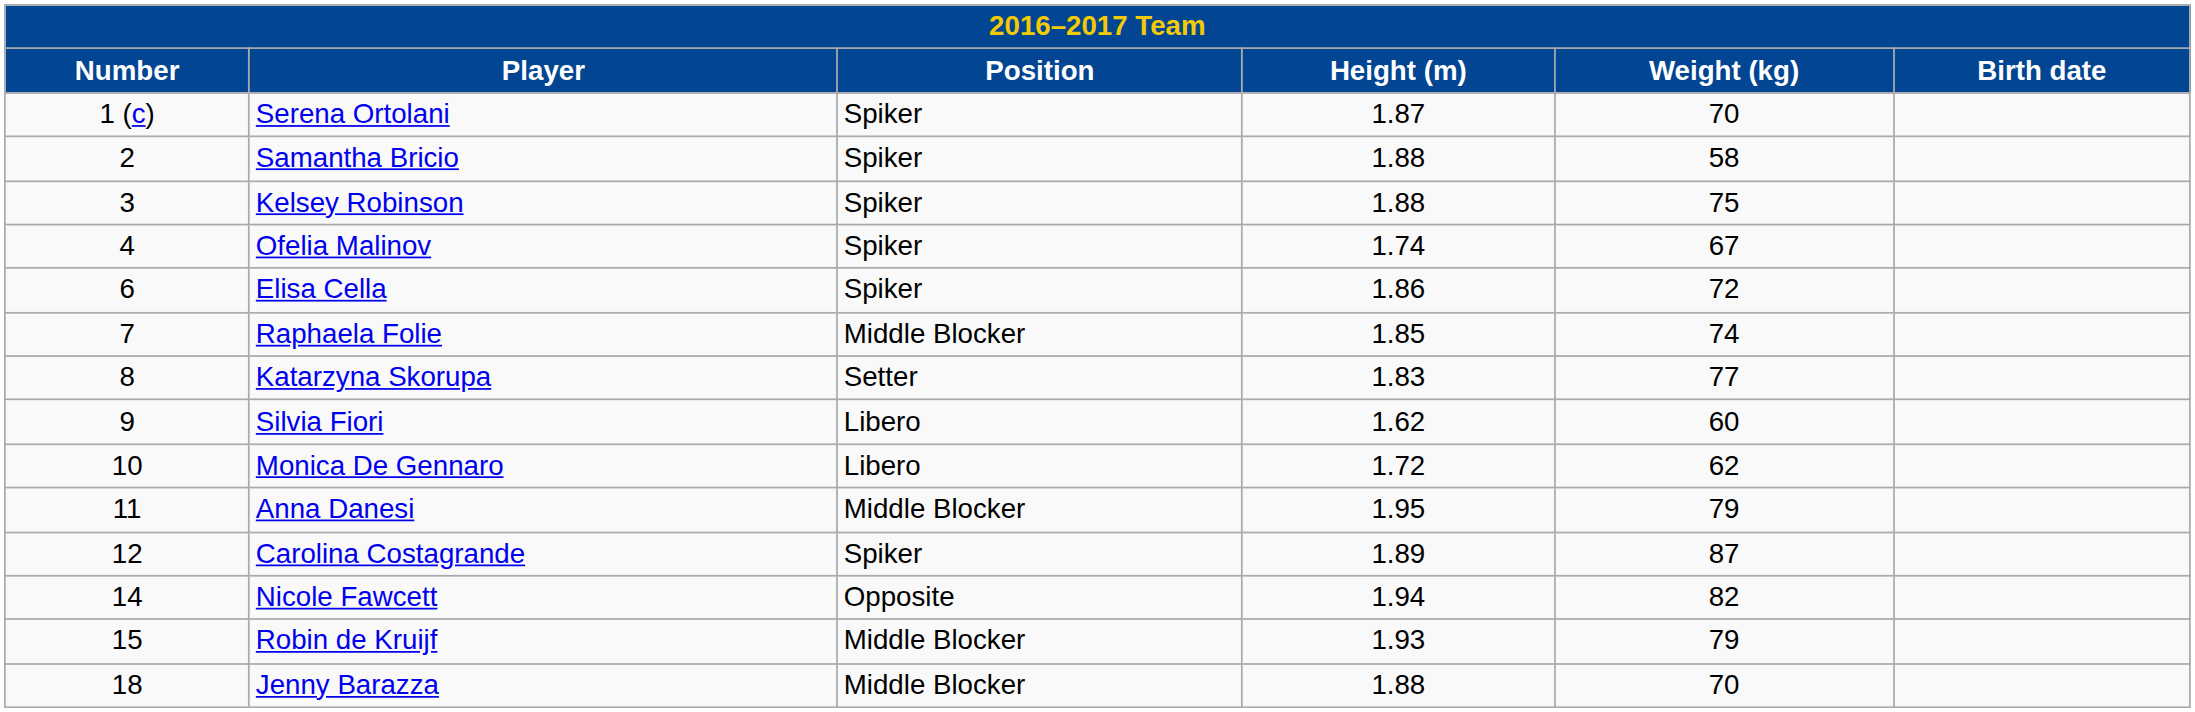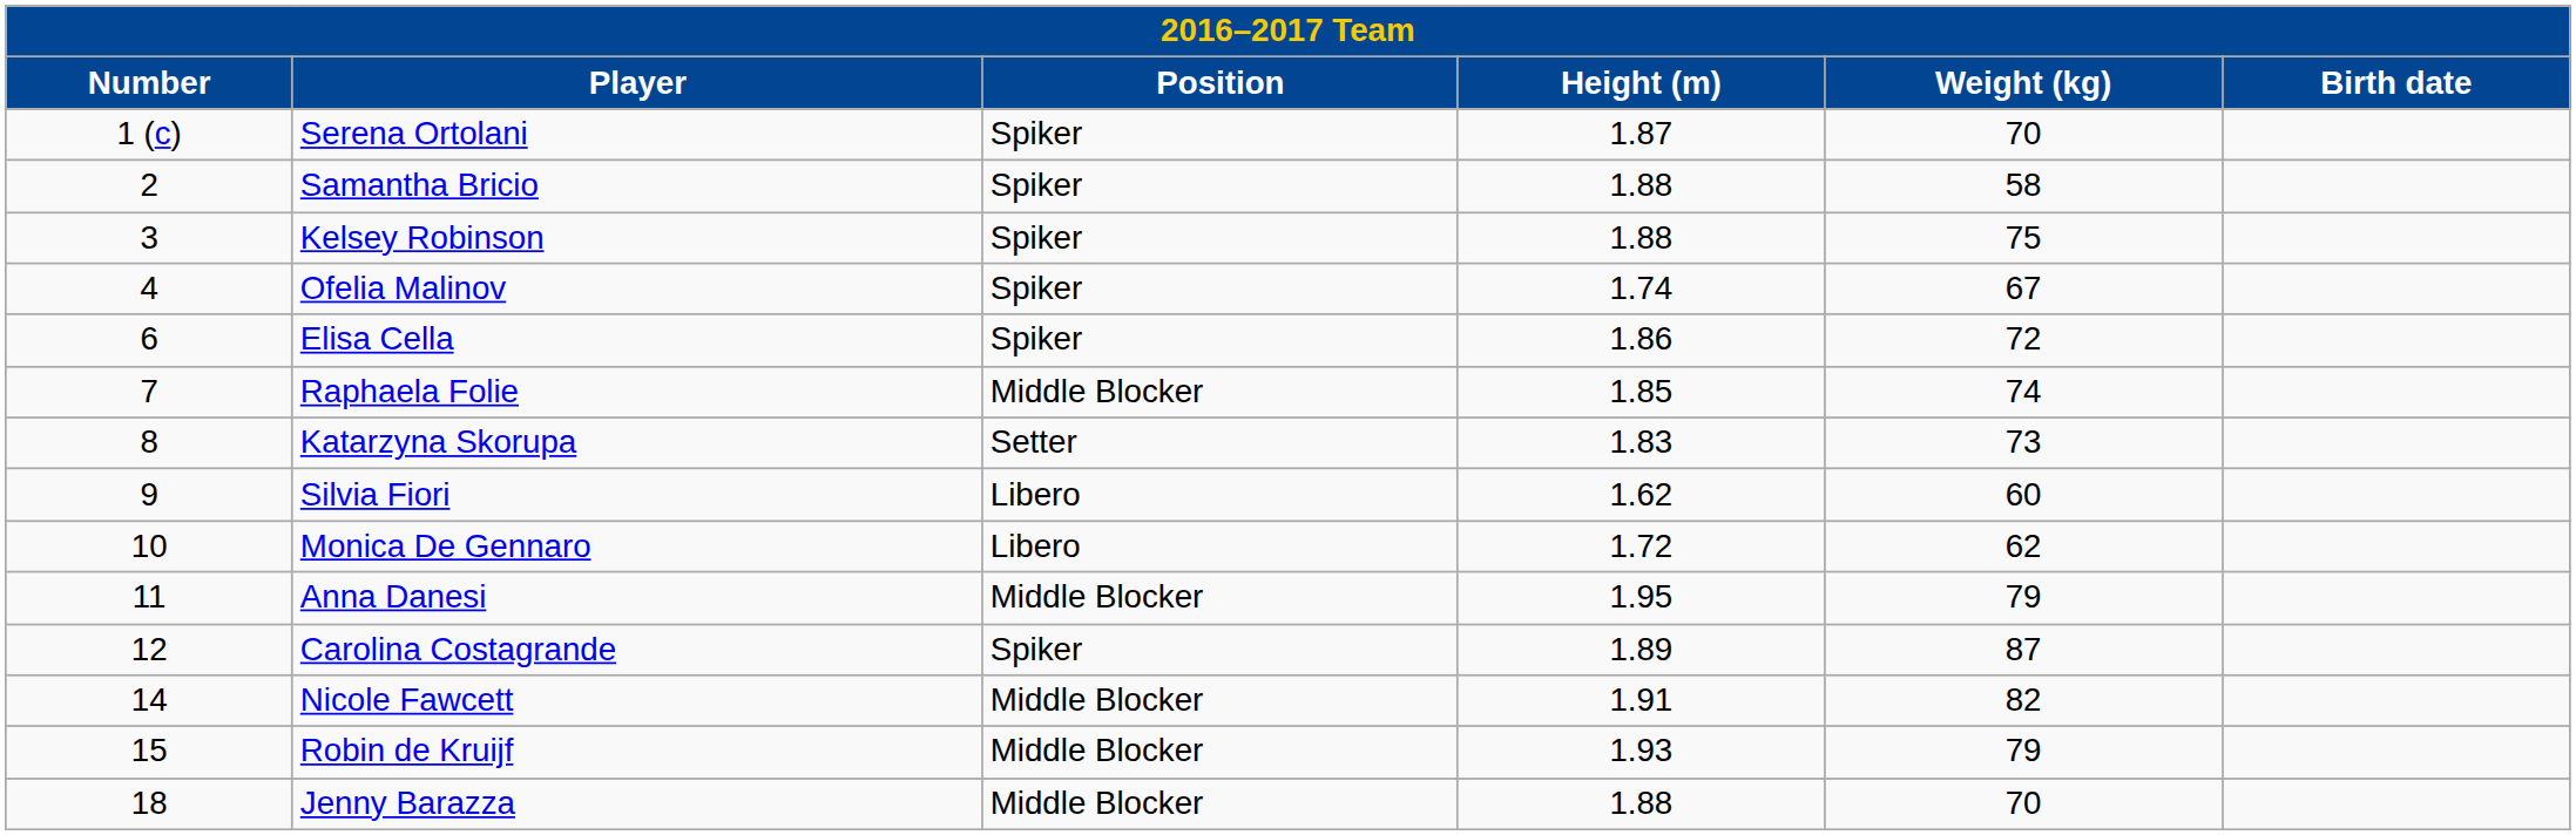Katarzyna Skorupa | Weight (kg): 77 -> 73
Nicole Fawcett | Position: Opposite -> Middle Blocker
Nicole Fawcett | Height (m): 1.94 -> 1.91
